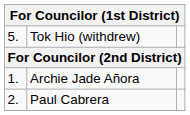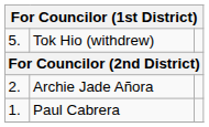Archie Jade Añora | column 1: 1. -> 2.
Paul Cabrera | column 1: 2. -> 1.
